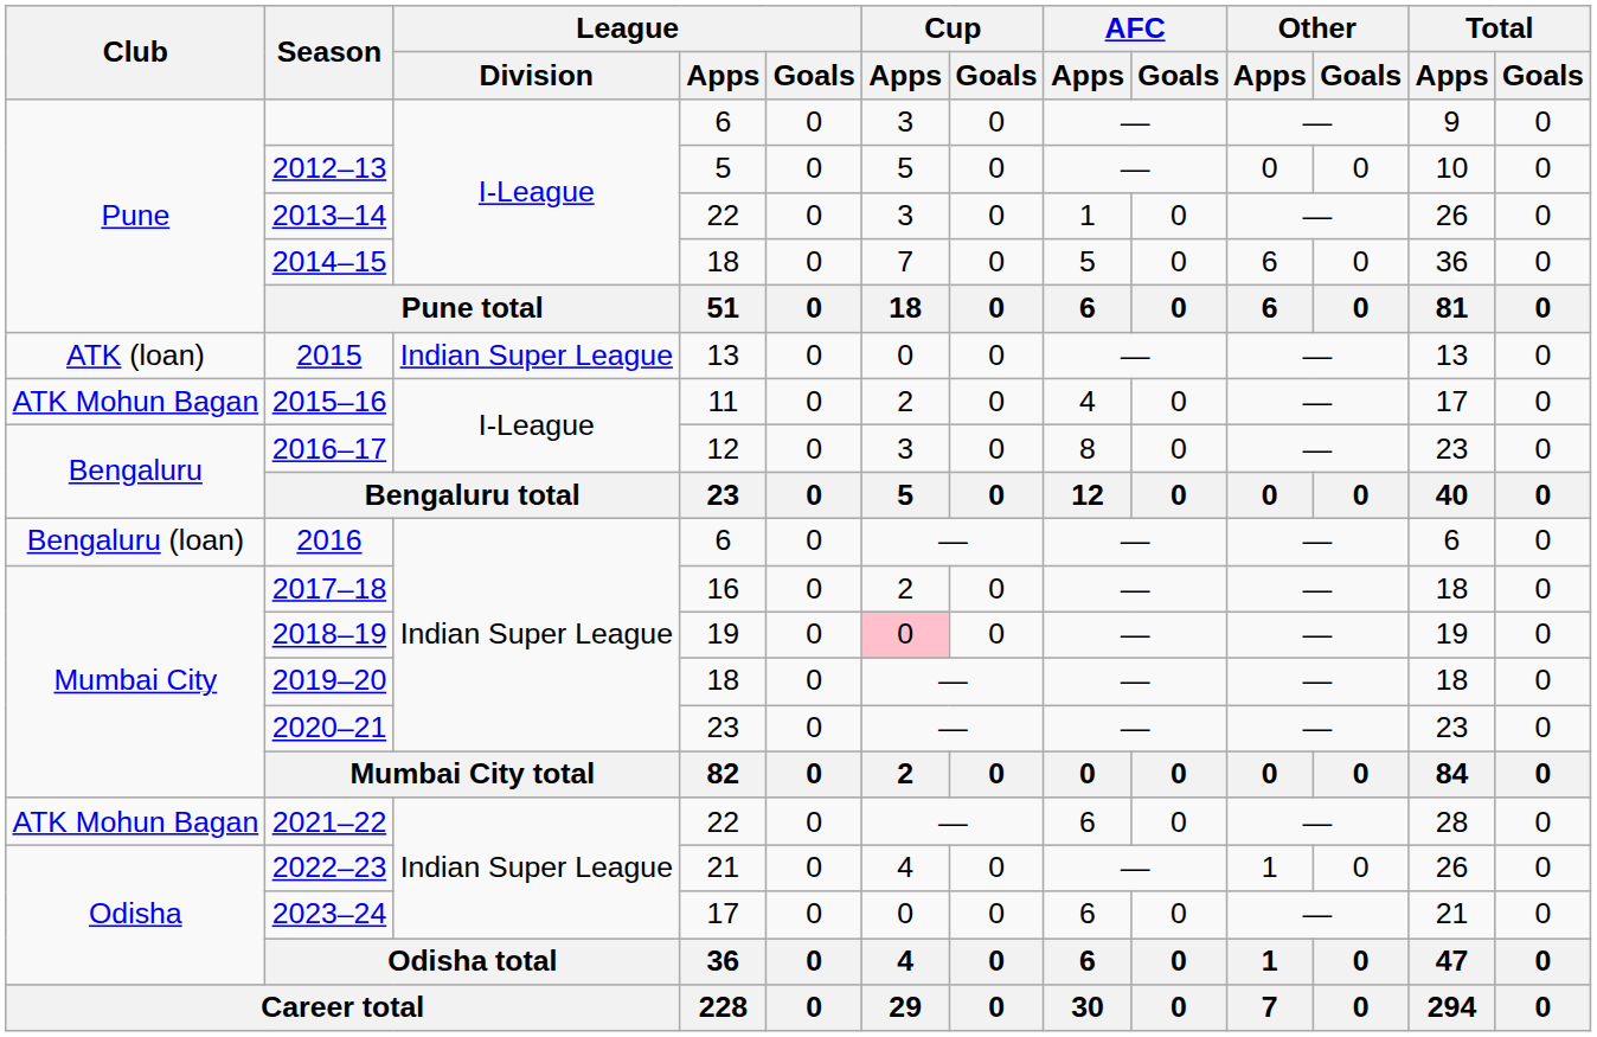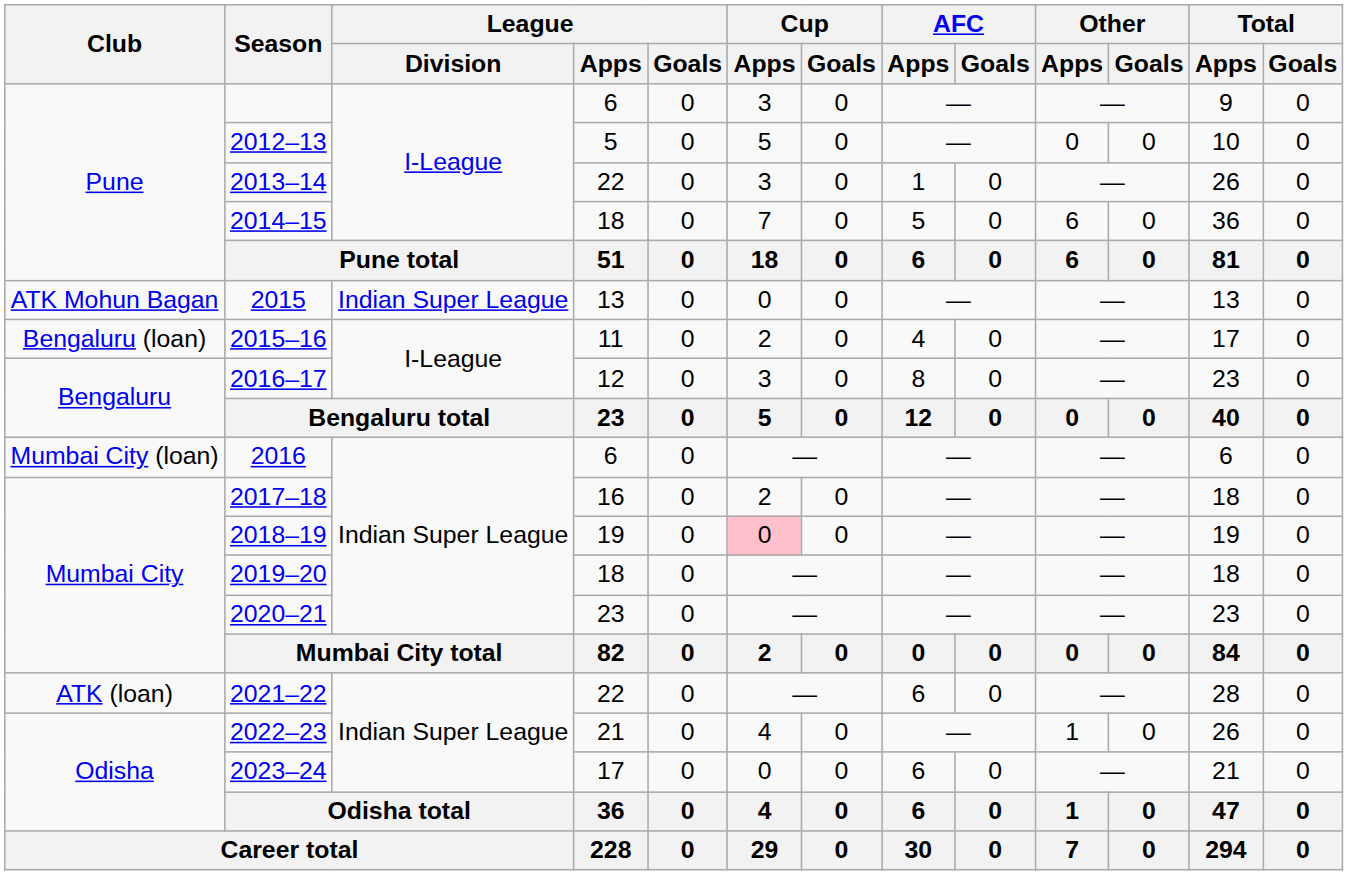2015 | Club: ATK (loan) -> ATK Mohun Bagan
2015–16 | Club: ATK Mohun Bagan -> Bengaluru (loan)
2016 | Club: Bengaluru (loan) -> Mumbai City (loan)
2021–22 | Club: ATK Mohun Bagan -> ATK (loan)
